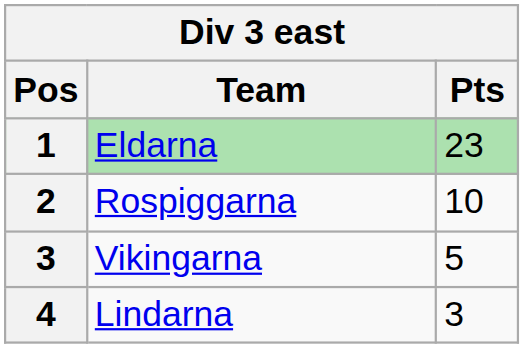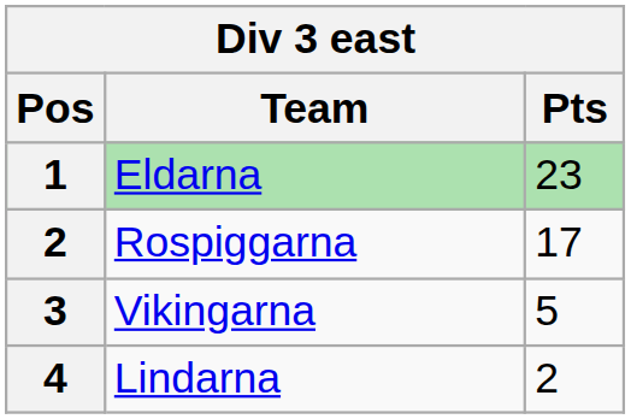Rospiggarna | Pts: 10 -> 17
Lindarna | Pts: 3 -> 2
